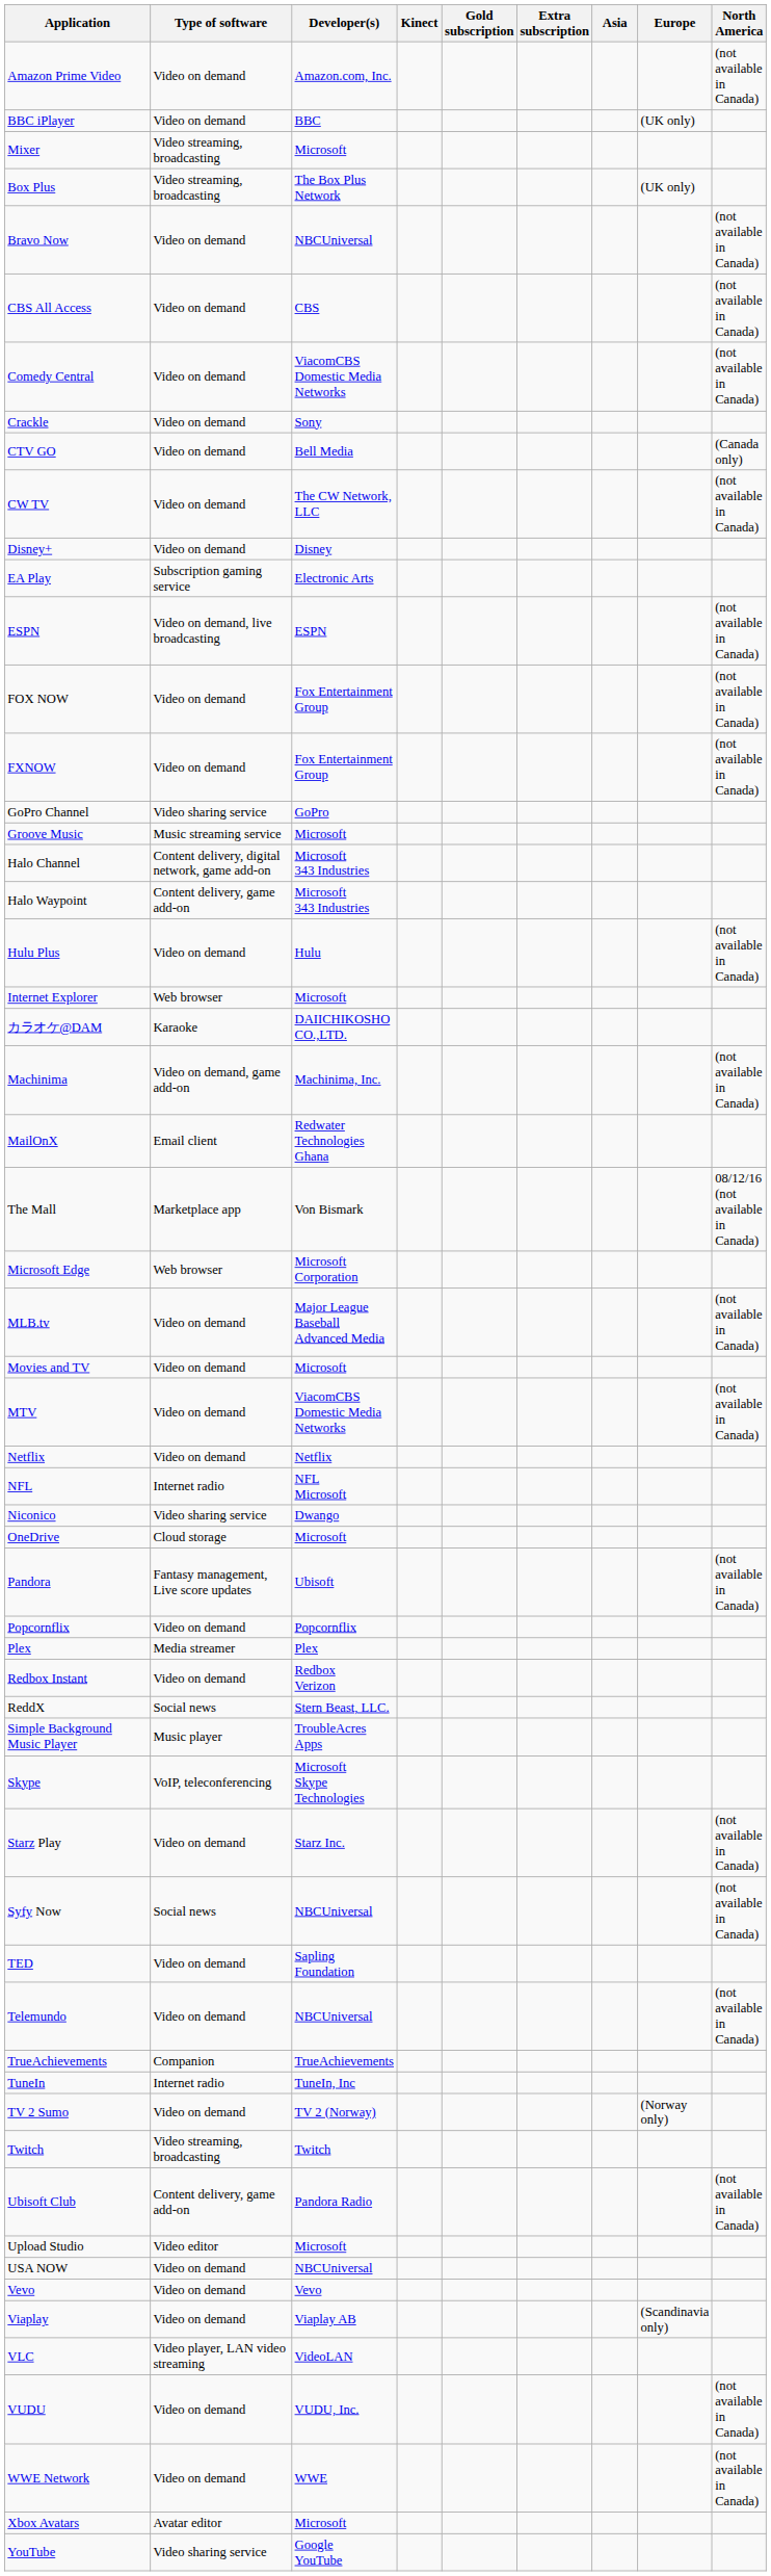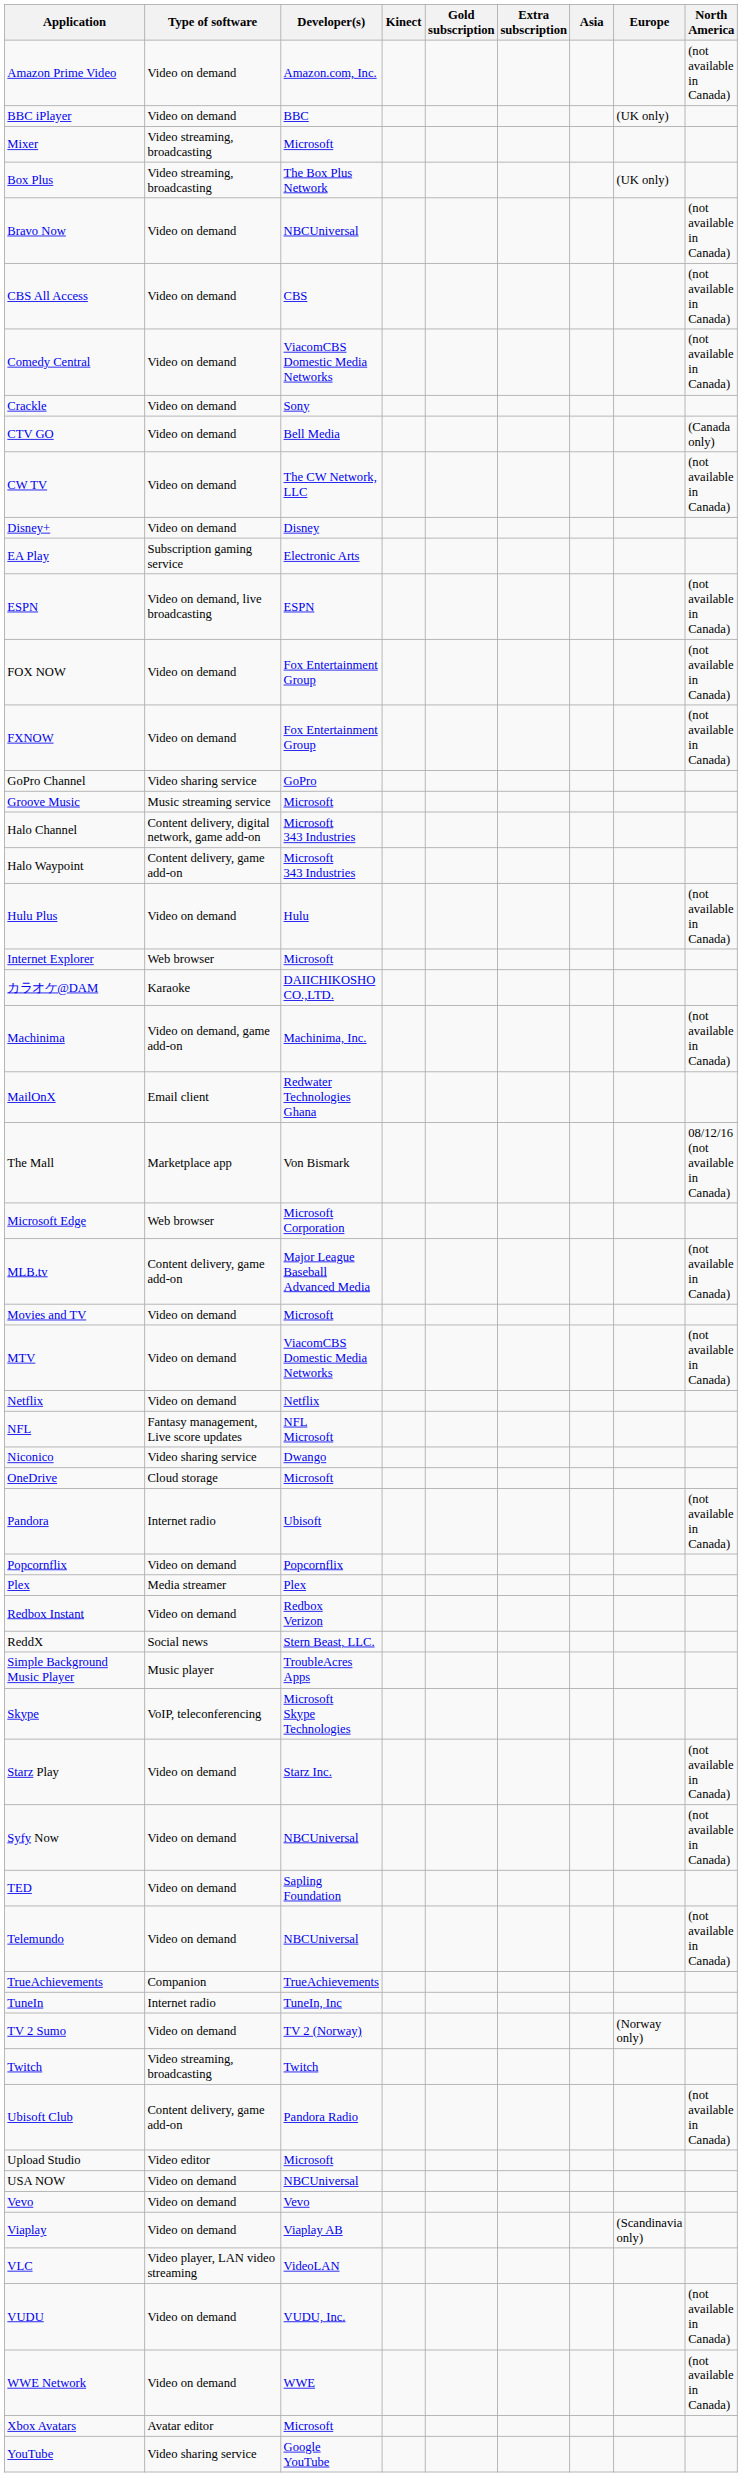MLB.tv | Type of software: Video on demand -> Content delivery, game add-on
NFL | Type of software: Internet radio -> Fantasy management, Live score updates
Pandora | Type of software: Fantasy management, Live score updates -> Internet radio
Syfy Now | Type of software: Social news -> Video on demand
